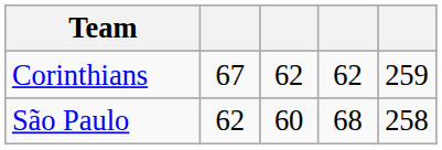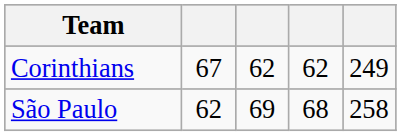Corinthians | column 5: 259 -> 249
São Paulo | column 3: 60 -> 69
